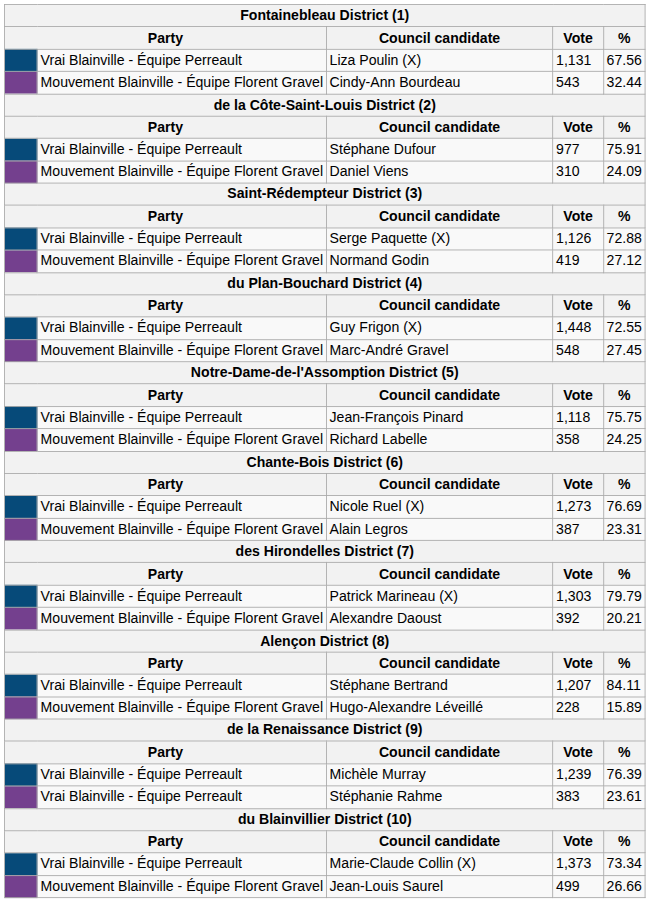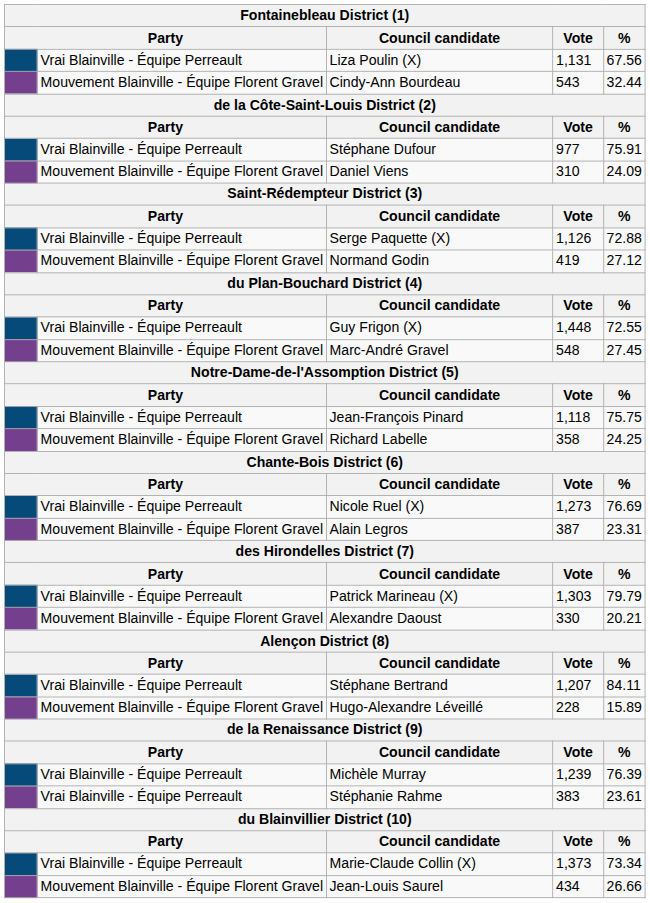Alexandre Daoust | Vote: 392 -> 330
Jean-Louis Saurel | Vote: 499 -> 434
